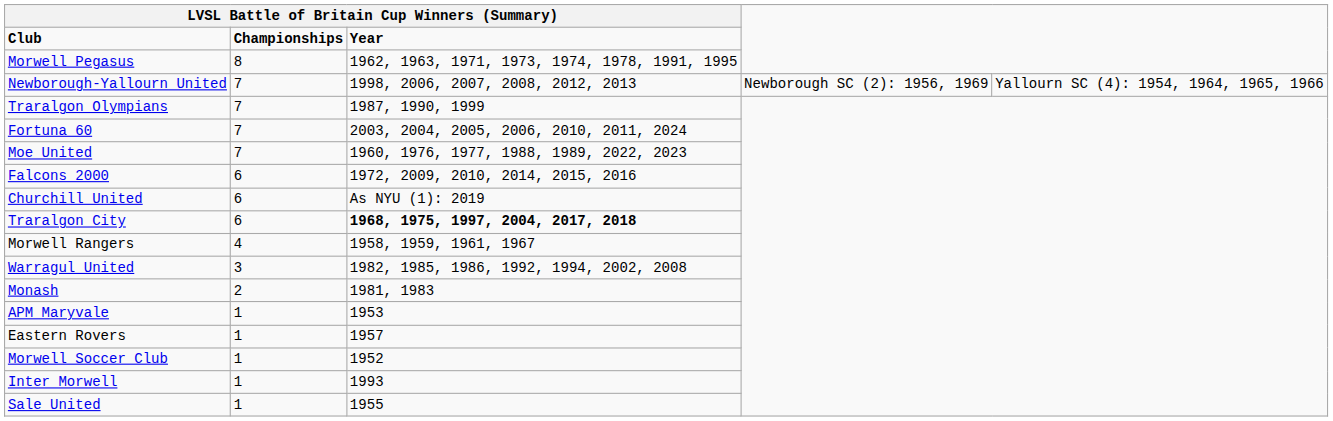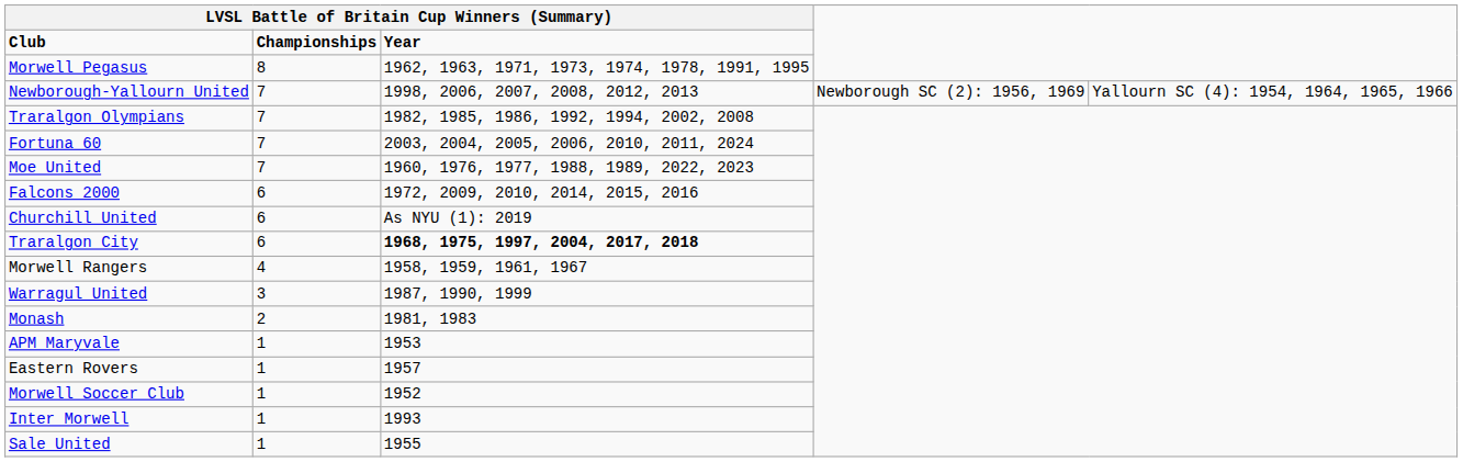Traralgon Olympians | LVSL Battle of Britain Cup Winners (Summary) / Year: 1987, 1990, 1999 -> 1982, 1985, 1986, 1992, 1994, 2002, 2008
Warragul United | LVSL Battle of Britain Cup Winners (Summary) / Year: 1982, 1985, 1986, 1992, 1994, 2002, 2008 -> 1987, 1990, 1999
